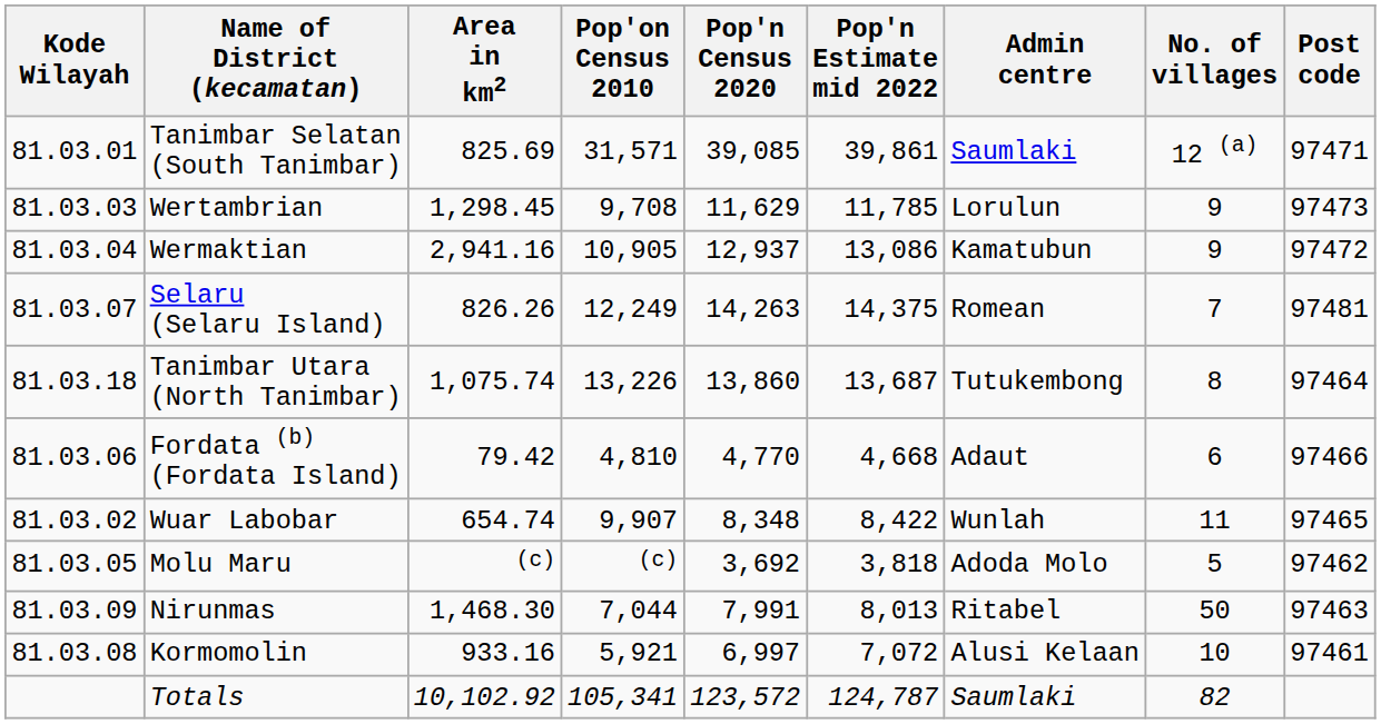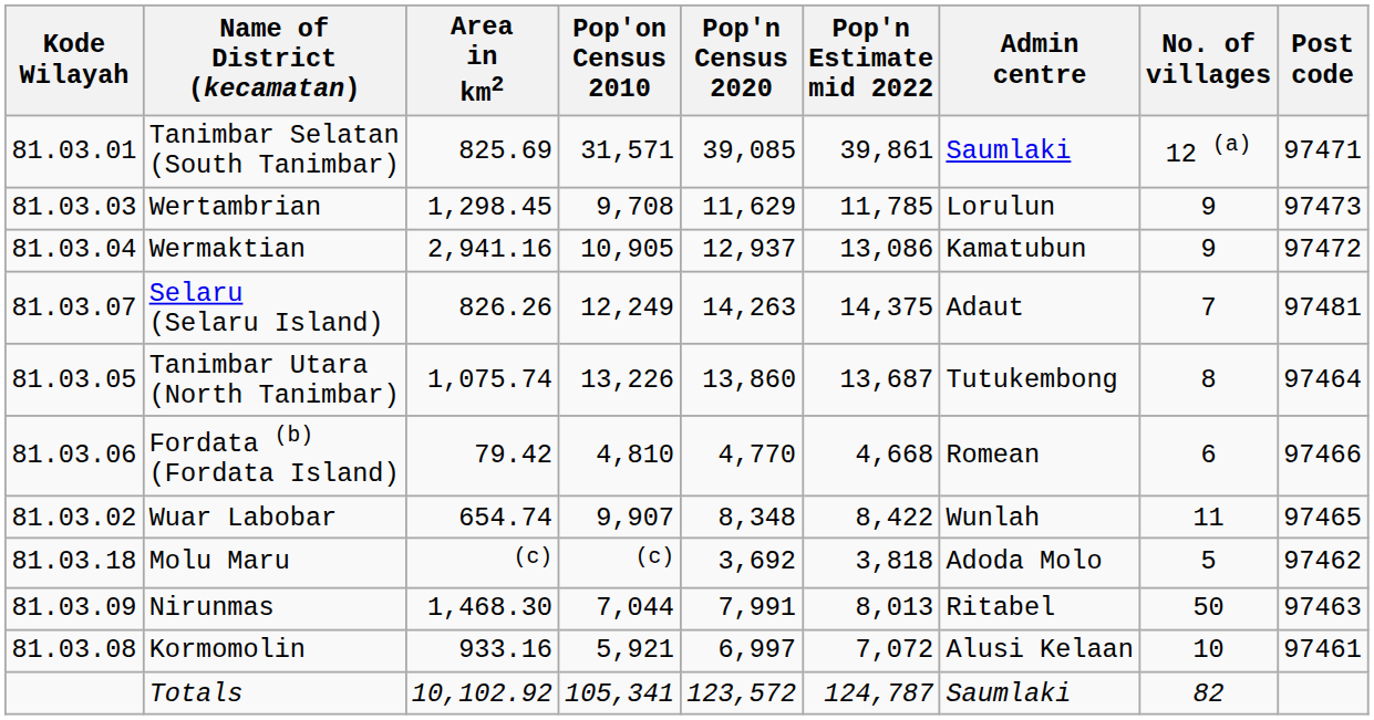Selaru (Selaru Island) | Admin centre: Romean -> Adaut
Tanimbar Utara (North Tanimbar) | Kode Wilayah: 81.03.18 -> 81.03.05
Fordata (b) (Fordata Island) | Admin centre: Adaut -> Romean
Molu Maru | Kode Wilayah: 81.03.05 -> 81.03.18
